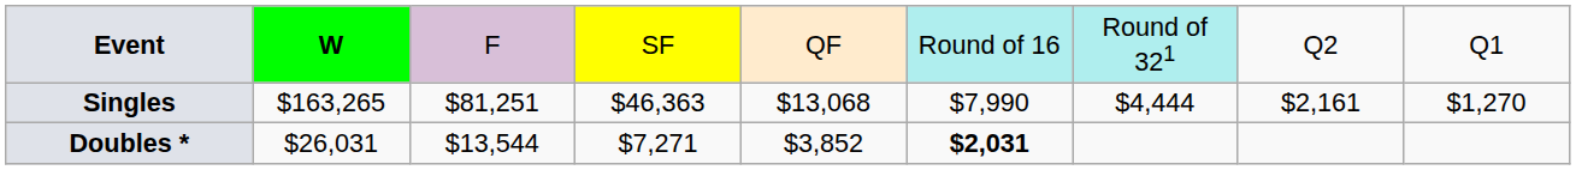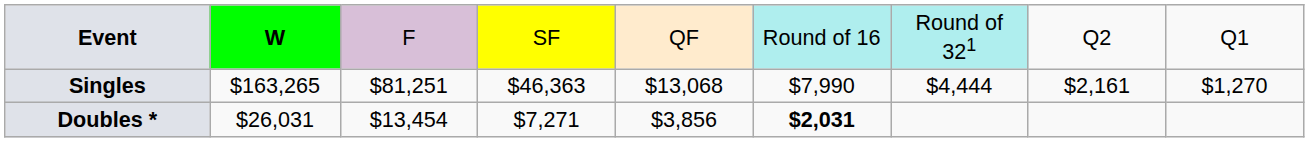Doubles * | column 3: $13,544 -> $13,454
Doubles * | column 5: $3,852 -> $3,856
